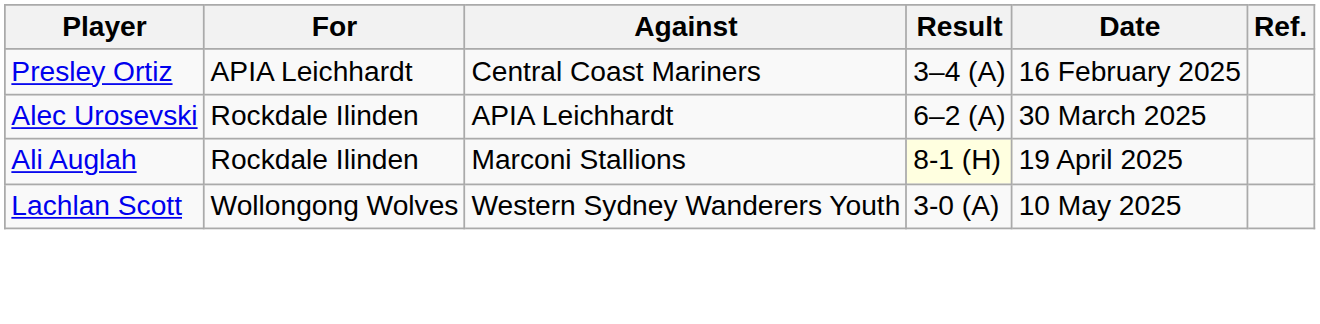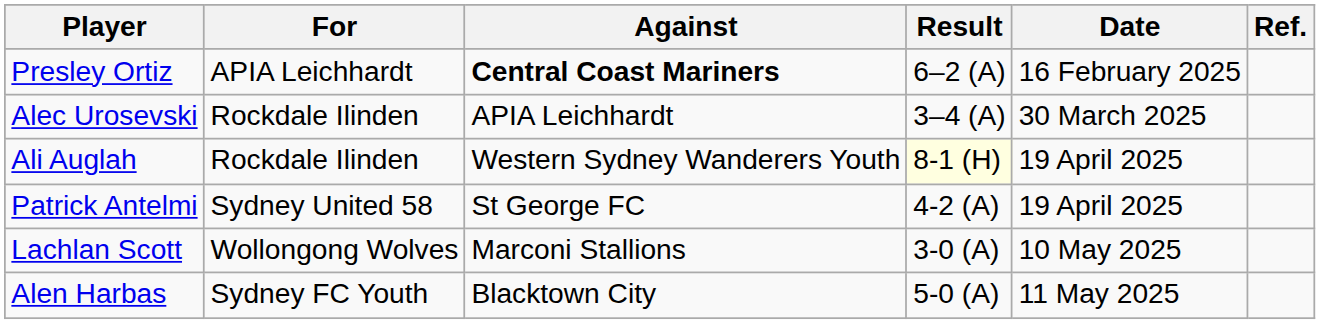Presley Ortiz | Against: normal -> bold
Presley Ortiz | Result: 3–4 (A) -> 6–2 (A)
Alec Urosevski | Result: 6–2 (A) -> 3–4 (A)
Ali Auglah | Against: Marconi Stallions -> Western Sydney Wanderers Youth
+ row: Patrick Antelmi | Sydney United 58 | St George FC | 4-2 (A) | 19 April 2025
Lachlan Scott | Against: Western Sydney Wanderers Youth -> Marconi Stallions
+ row: Alen Harbas | Sydney FC Youth | Blacktown City | 5-0 (A) | 11 May 2025
